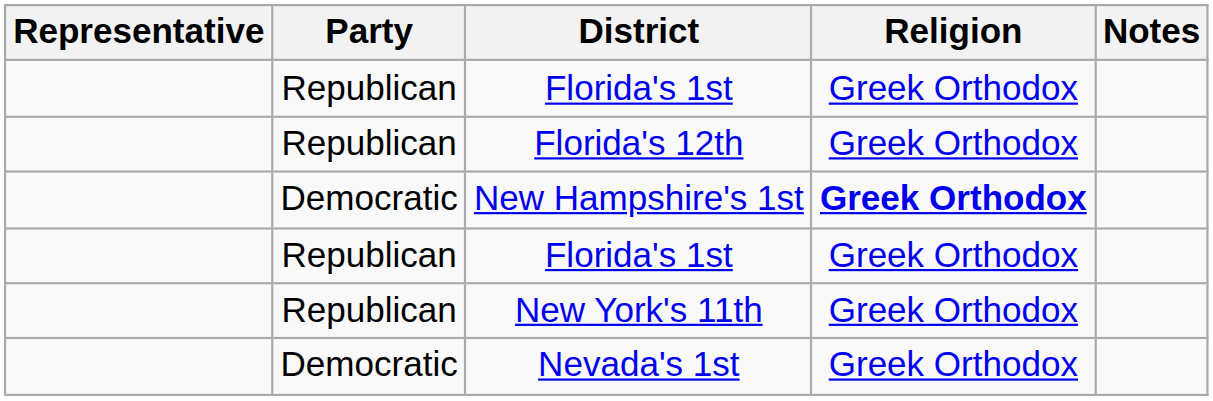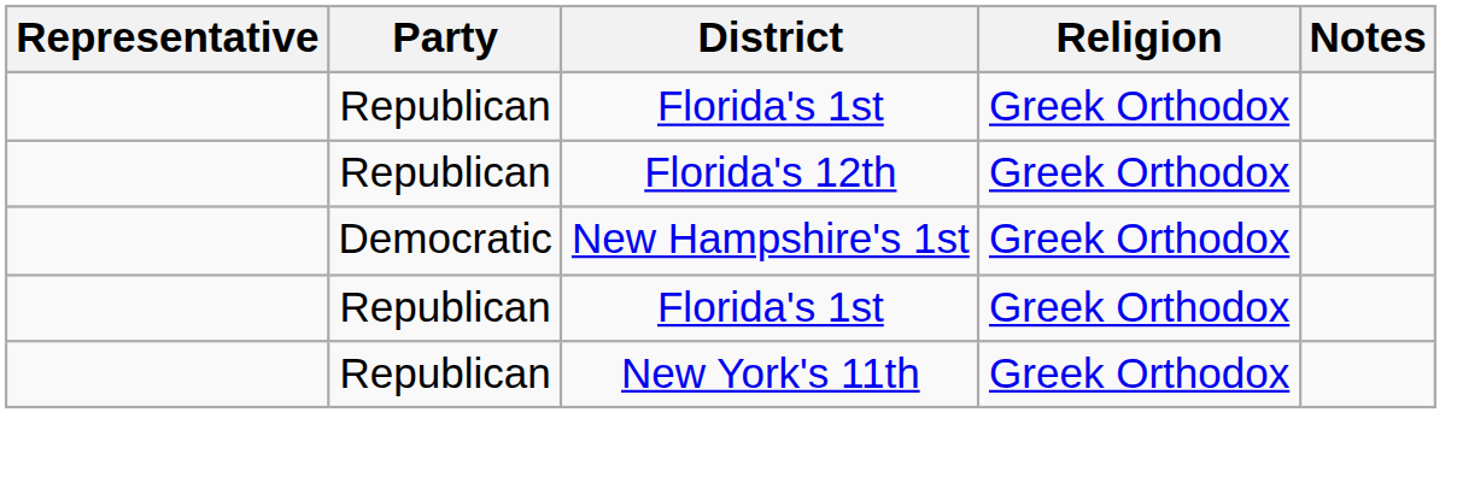New Hampshire's 1st | Religion: bold -> normal
- row: Democratic | Nevada's 1st | Greek Orthodox
